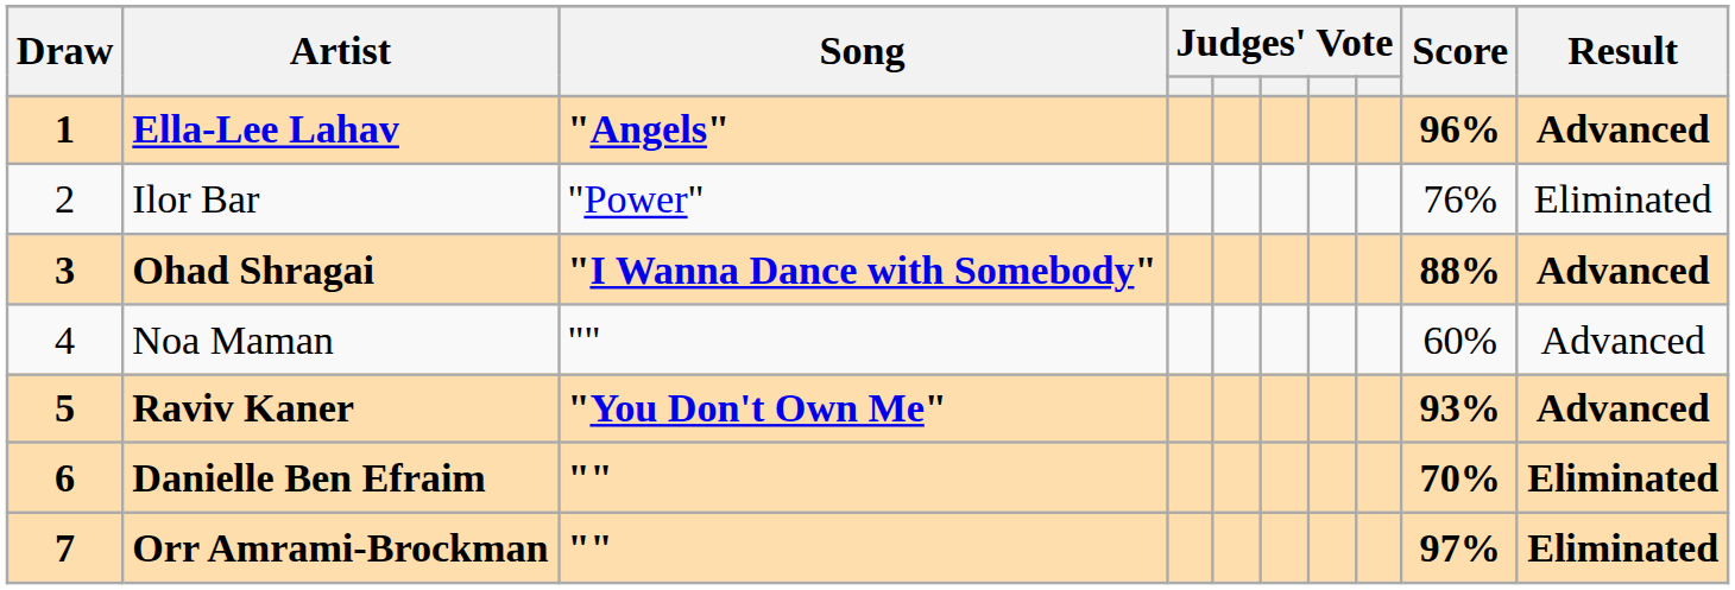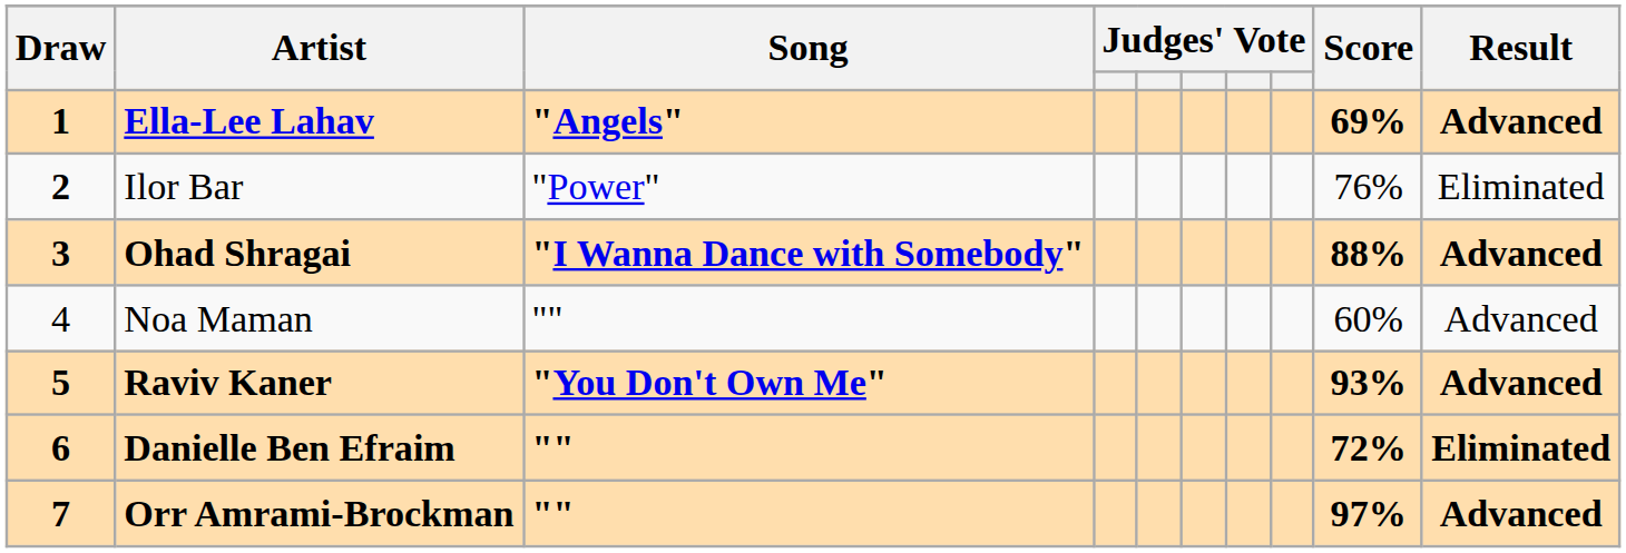Ella-Lee Lahav | Score: 96% -> 69%
Ilor Bar | Draw: normal -> bold
Danielle Ben Efraim | Score: 70% -> 72%
Orr Amrami-Brockman | Result: Eliminated -> Advanced
